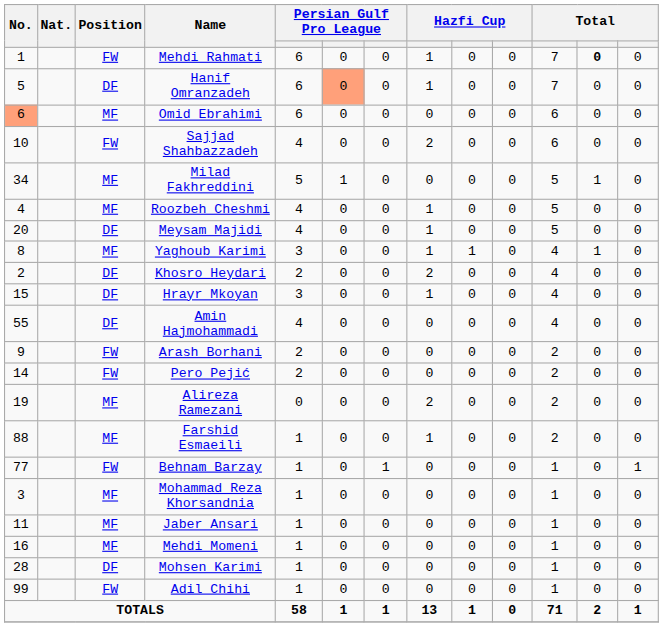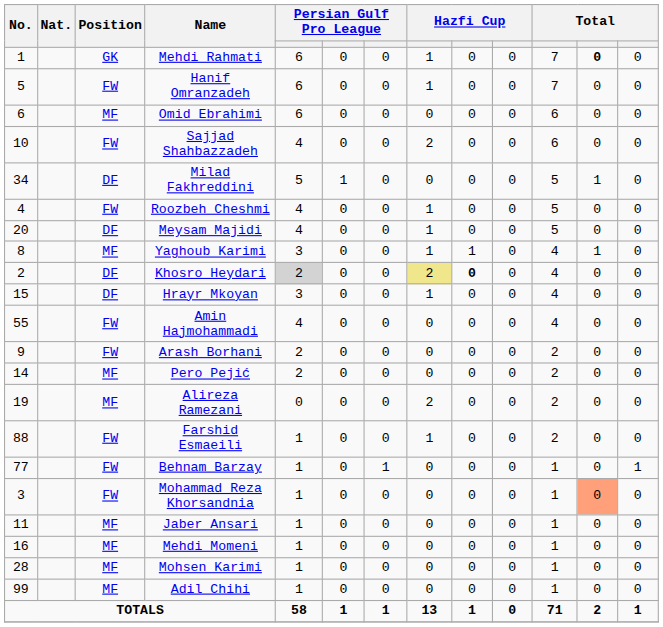Mehdi Rahmati | Position: FW -> GK
Hanif Omranzadeh | Position: DF -> FW
Hanif Omranzadeh | column 6: lightsalmon background -> no background
Omid Ebrahimi | No.: lightsalmon background -> no background
Milad Fakhreddini | Position: MF -> DF
Roozbeh Cheshmi | Position: MF -> FW
Khosro Heydari | column 5: no background -> lightgrey background
Khosro Heydari | column 8: no background -> khaki background
Khosro Heydari | column 9: normal -> bold
Amin Hajmohammadi | Position: DF -> FW
Pero Pejić | Position: FW -> MF
Farshid Esmaeili | Position: MF -> FW
Mohammad Reza Khorsandnia | Position: MF -> FW
Mohammad Reza Khorsandnia | column 12: no background -> lightsalmon background
Mohsen Karimi | Position: DF -> MF
Adil Chihi | Position: FW -> MF
